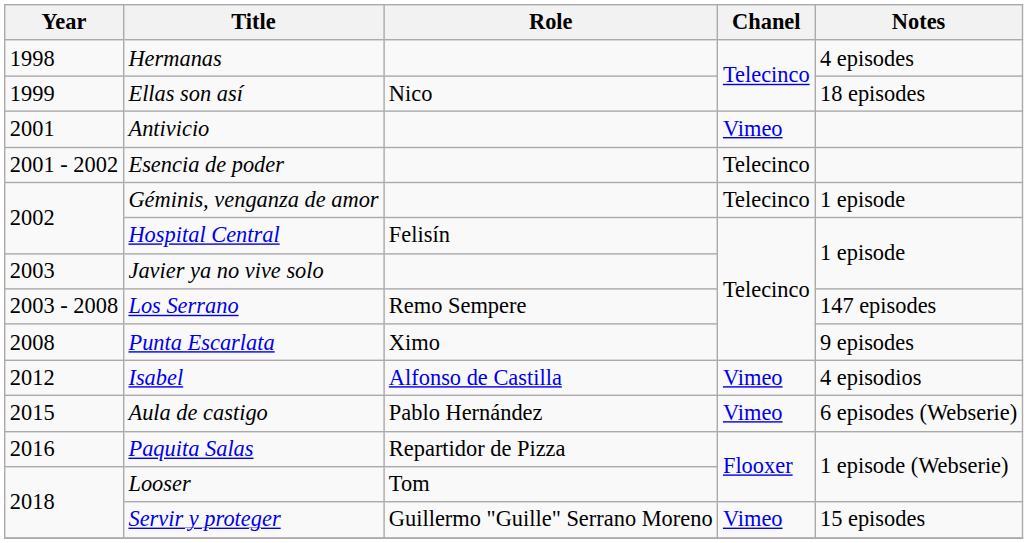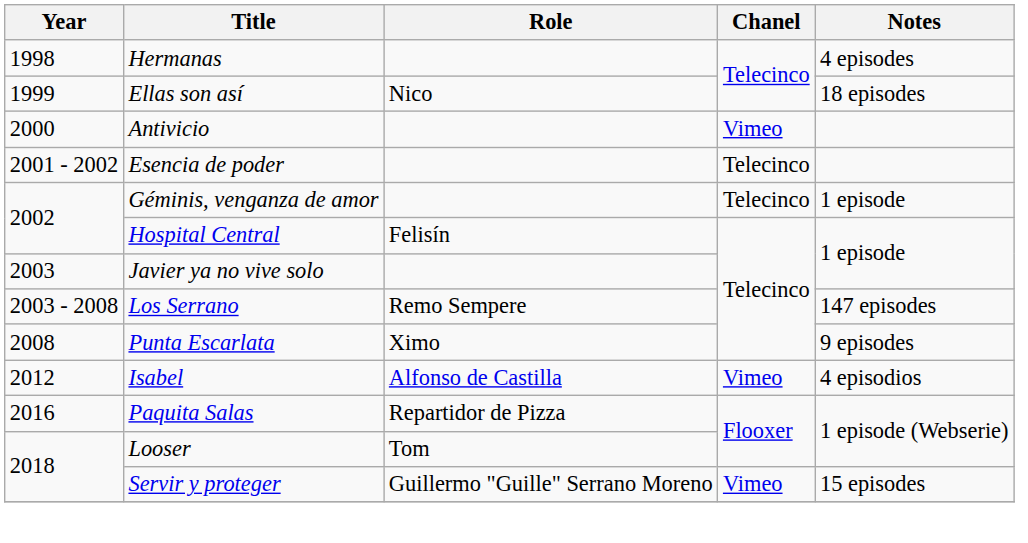Antivicio | Year: 2001 -> 2000
- row: 2015 | Aula de castigo | Pablo Hernández | Vimeo | 6 episodes (Webserie)
